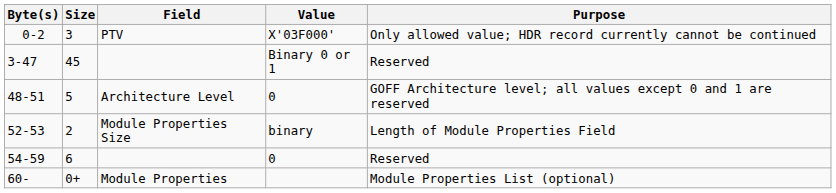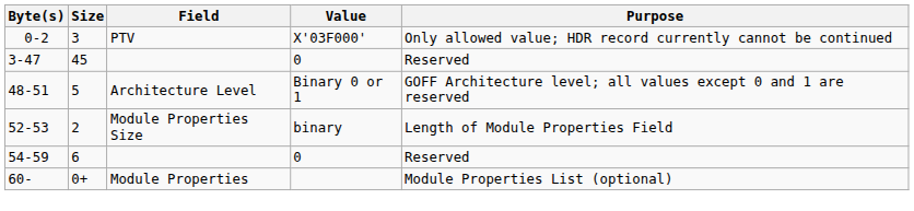3-47 | Value: Binary 0 or 1 -> 0
48-51 | Value: 0 -> Binary 0 or 1
